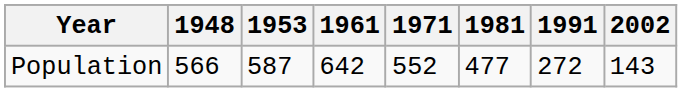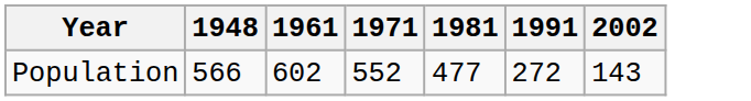- column: 1953 | 587
Population | 1961: 642 -> 602
